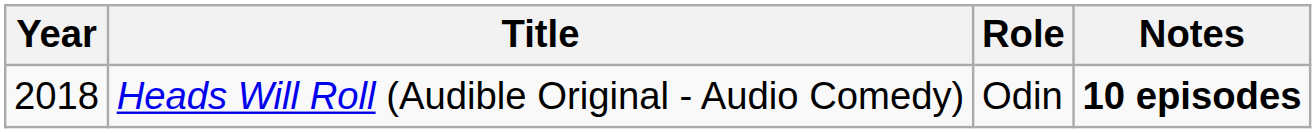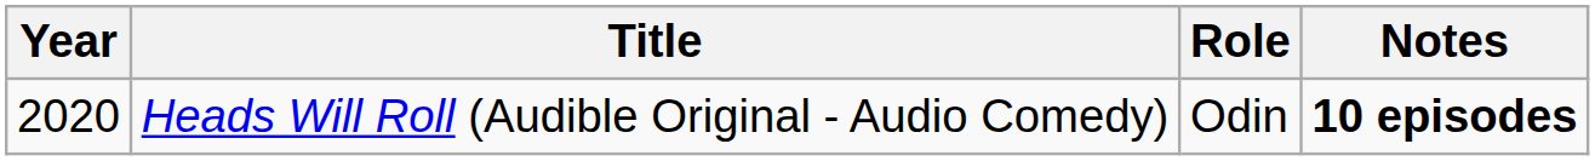Heads Will Roll (Audible Original - Audio Comedy) | Year: 2018 -> 2020
